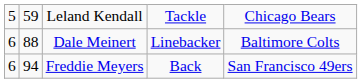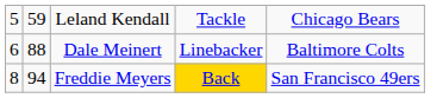Freddie Meyers | column 1: 6 -> 8
Freddie Meyers | column 4: no background -> gold background
